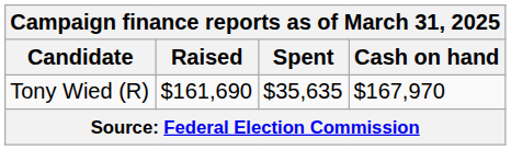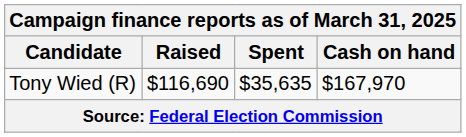Tony Wied (R) | Raised: $161,690 -> $116,690
